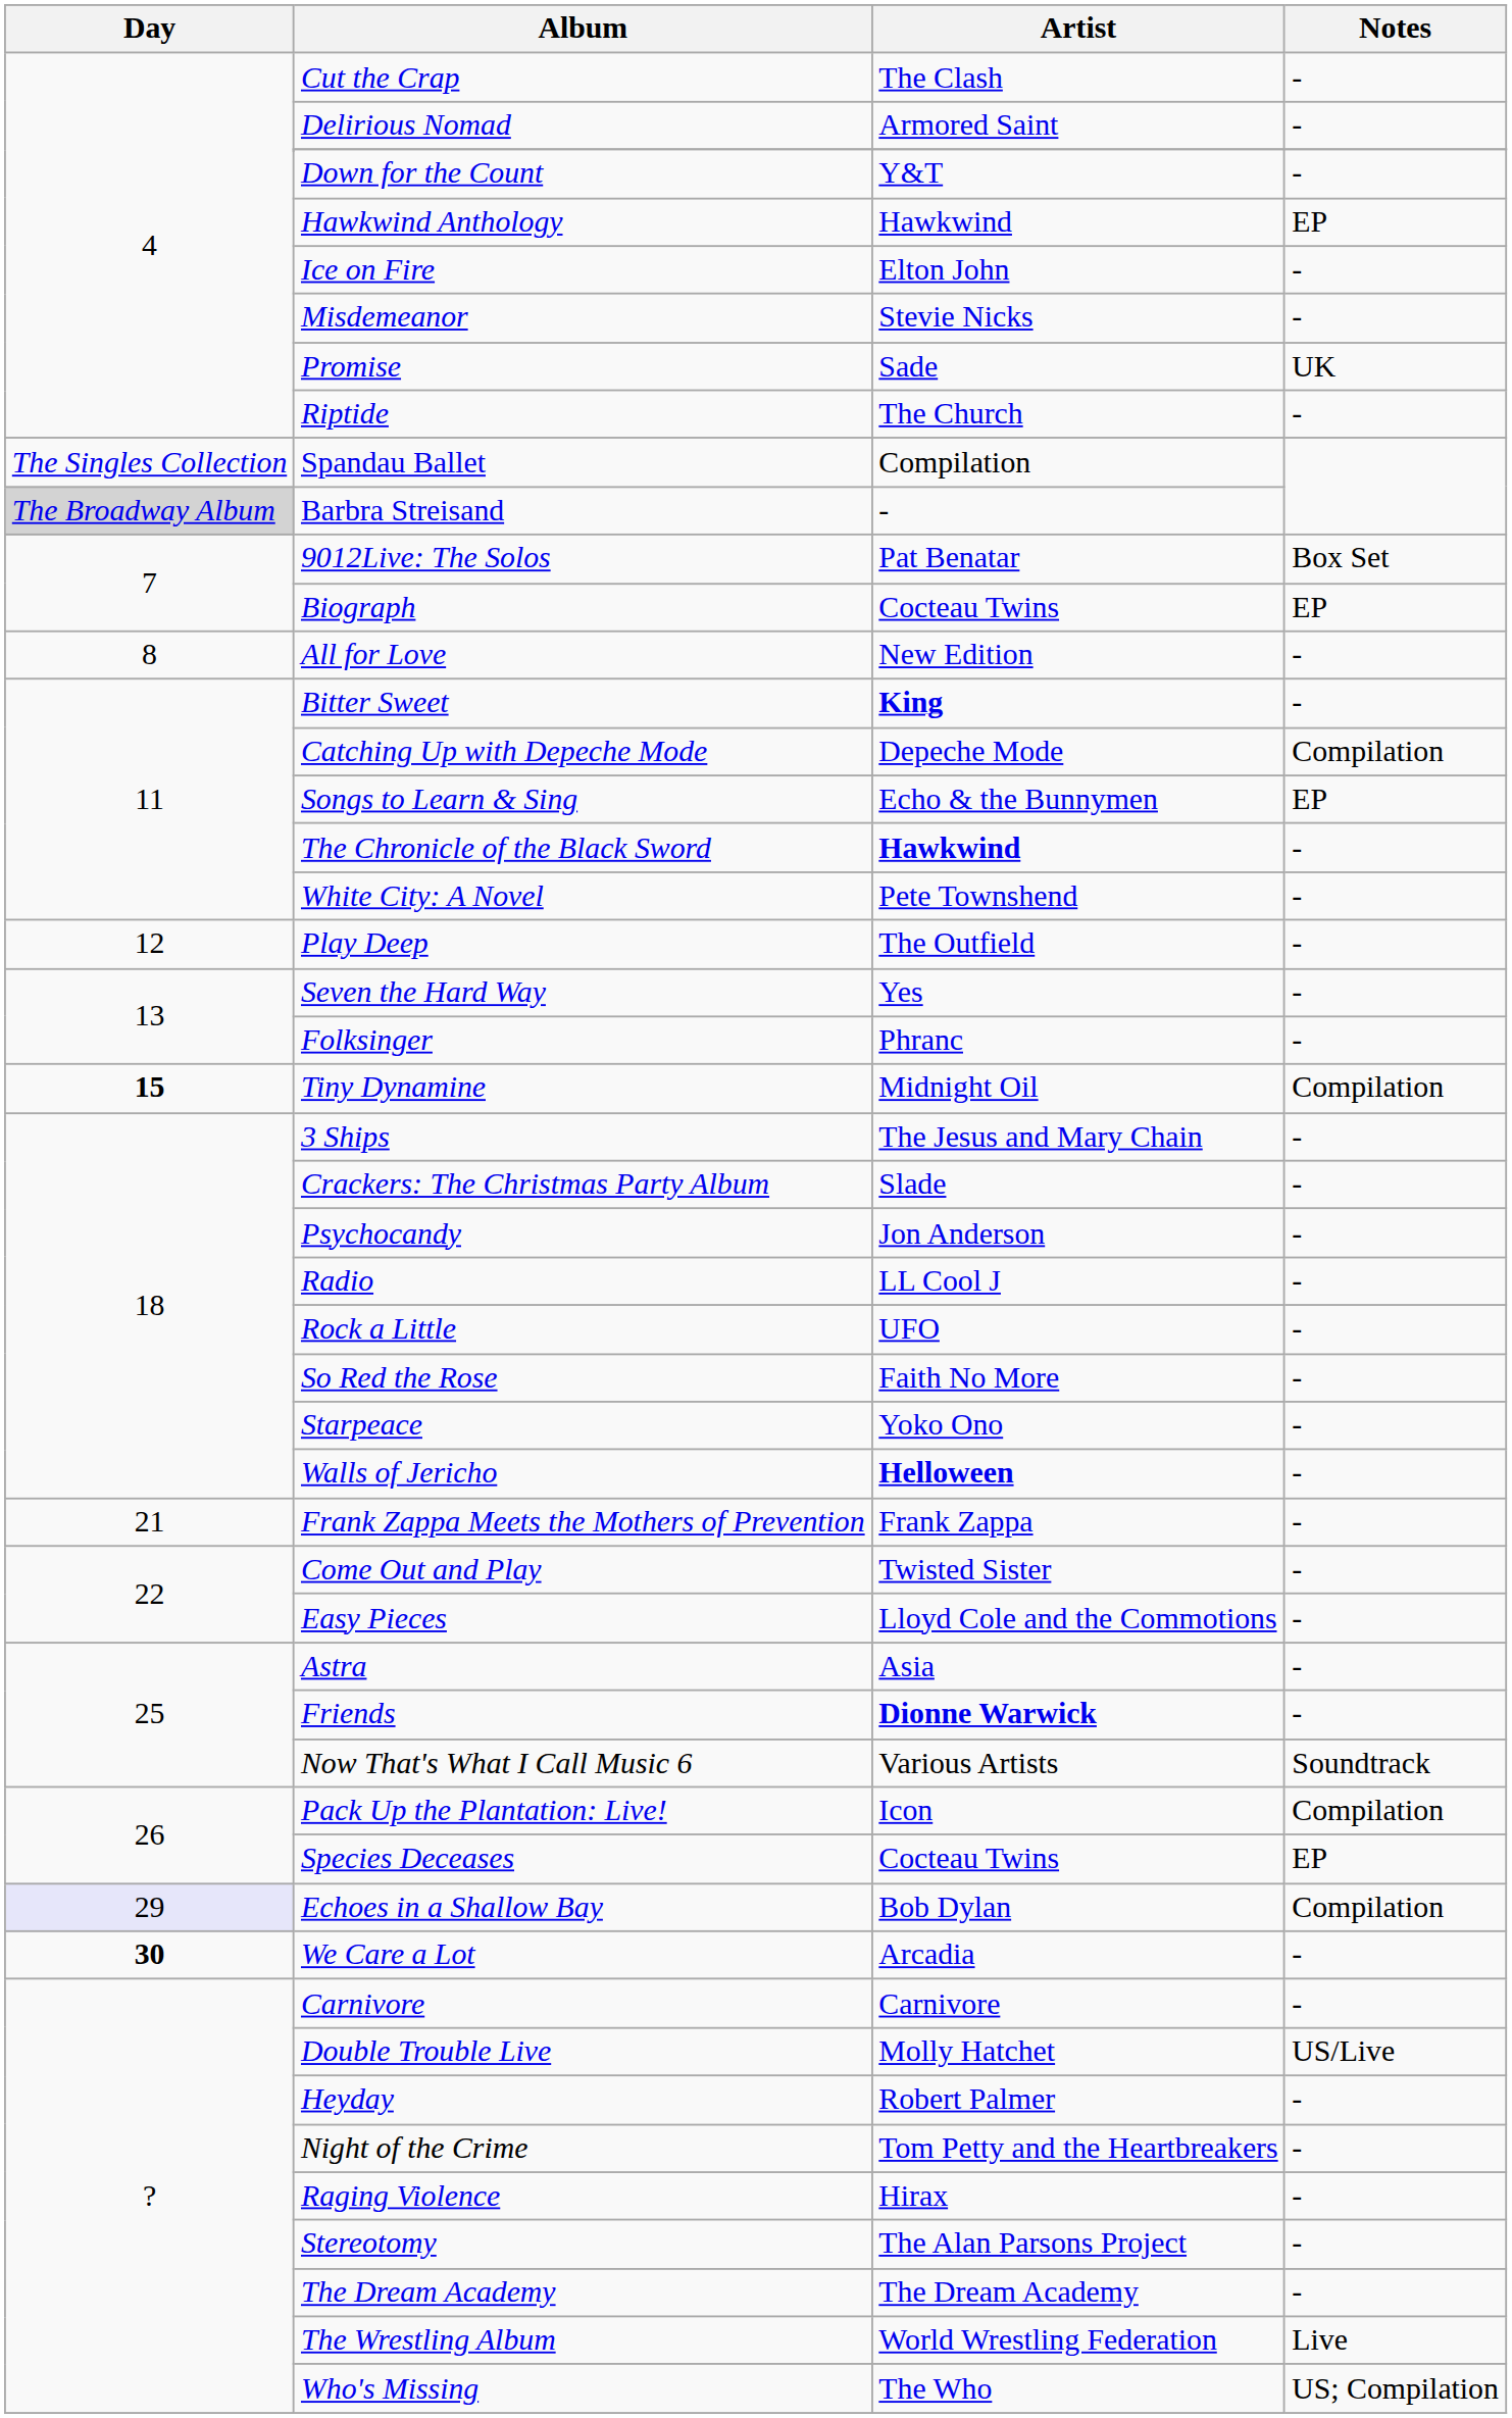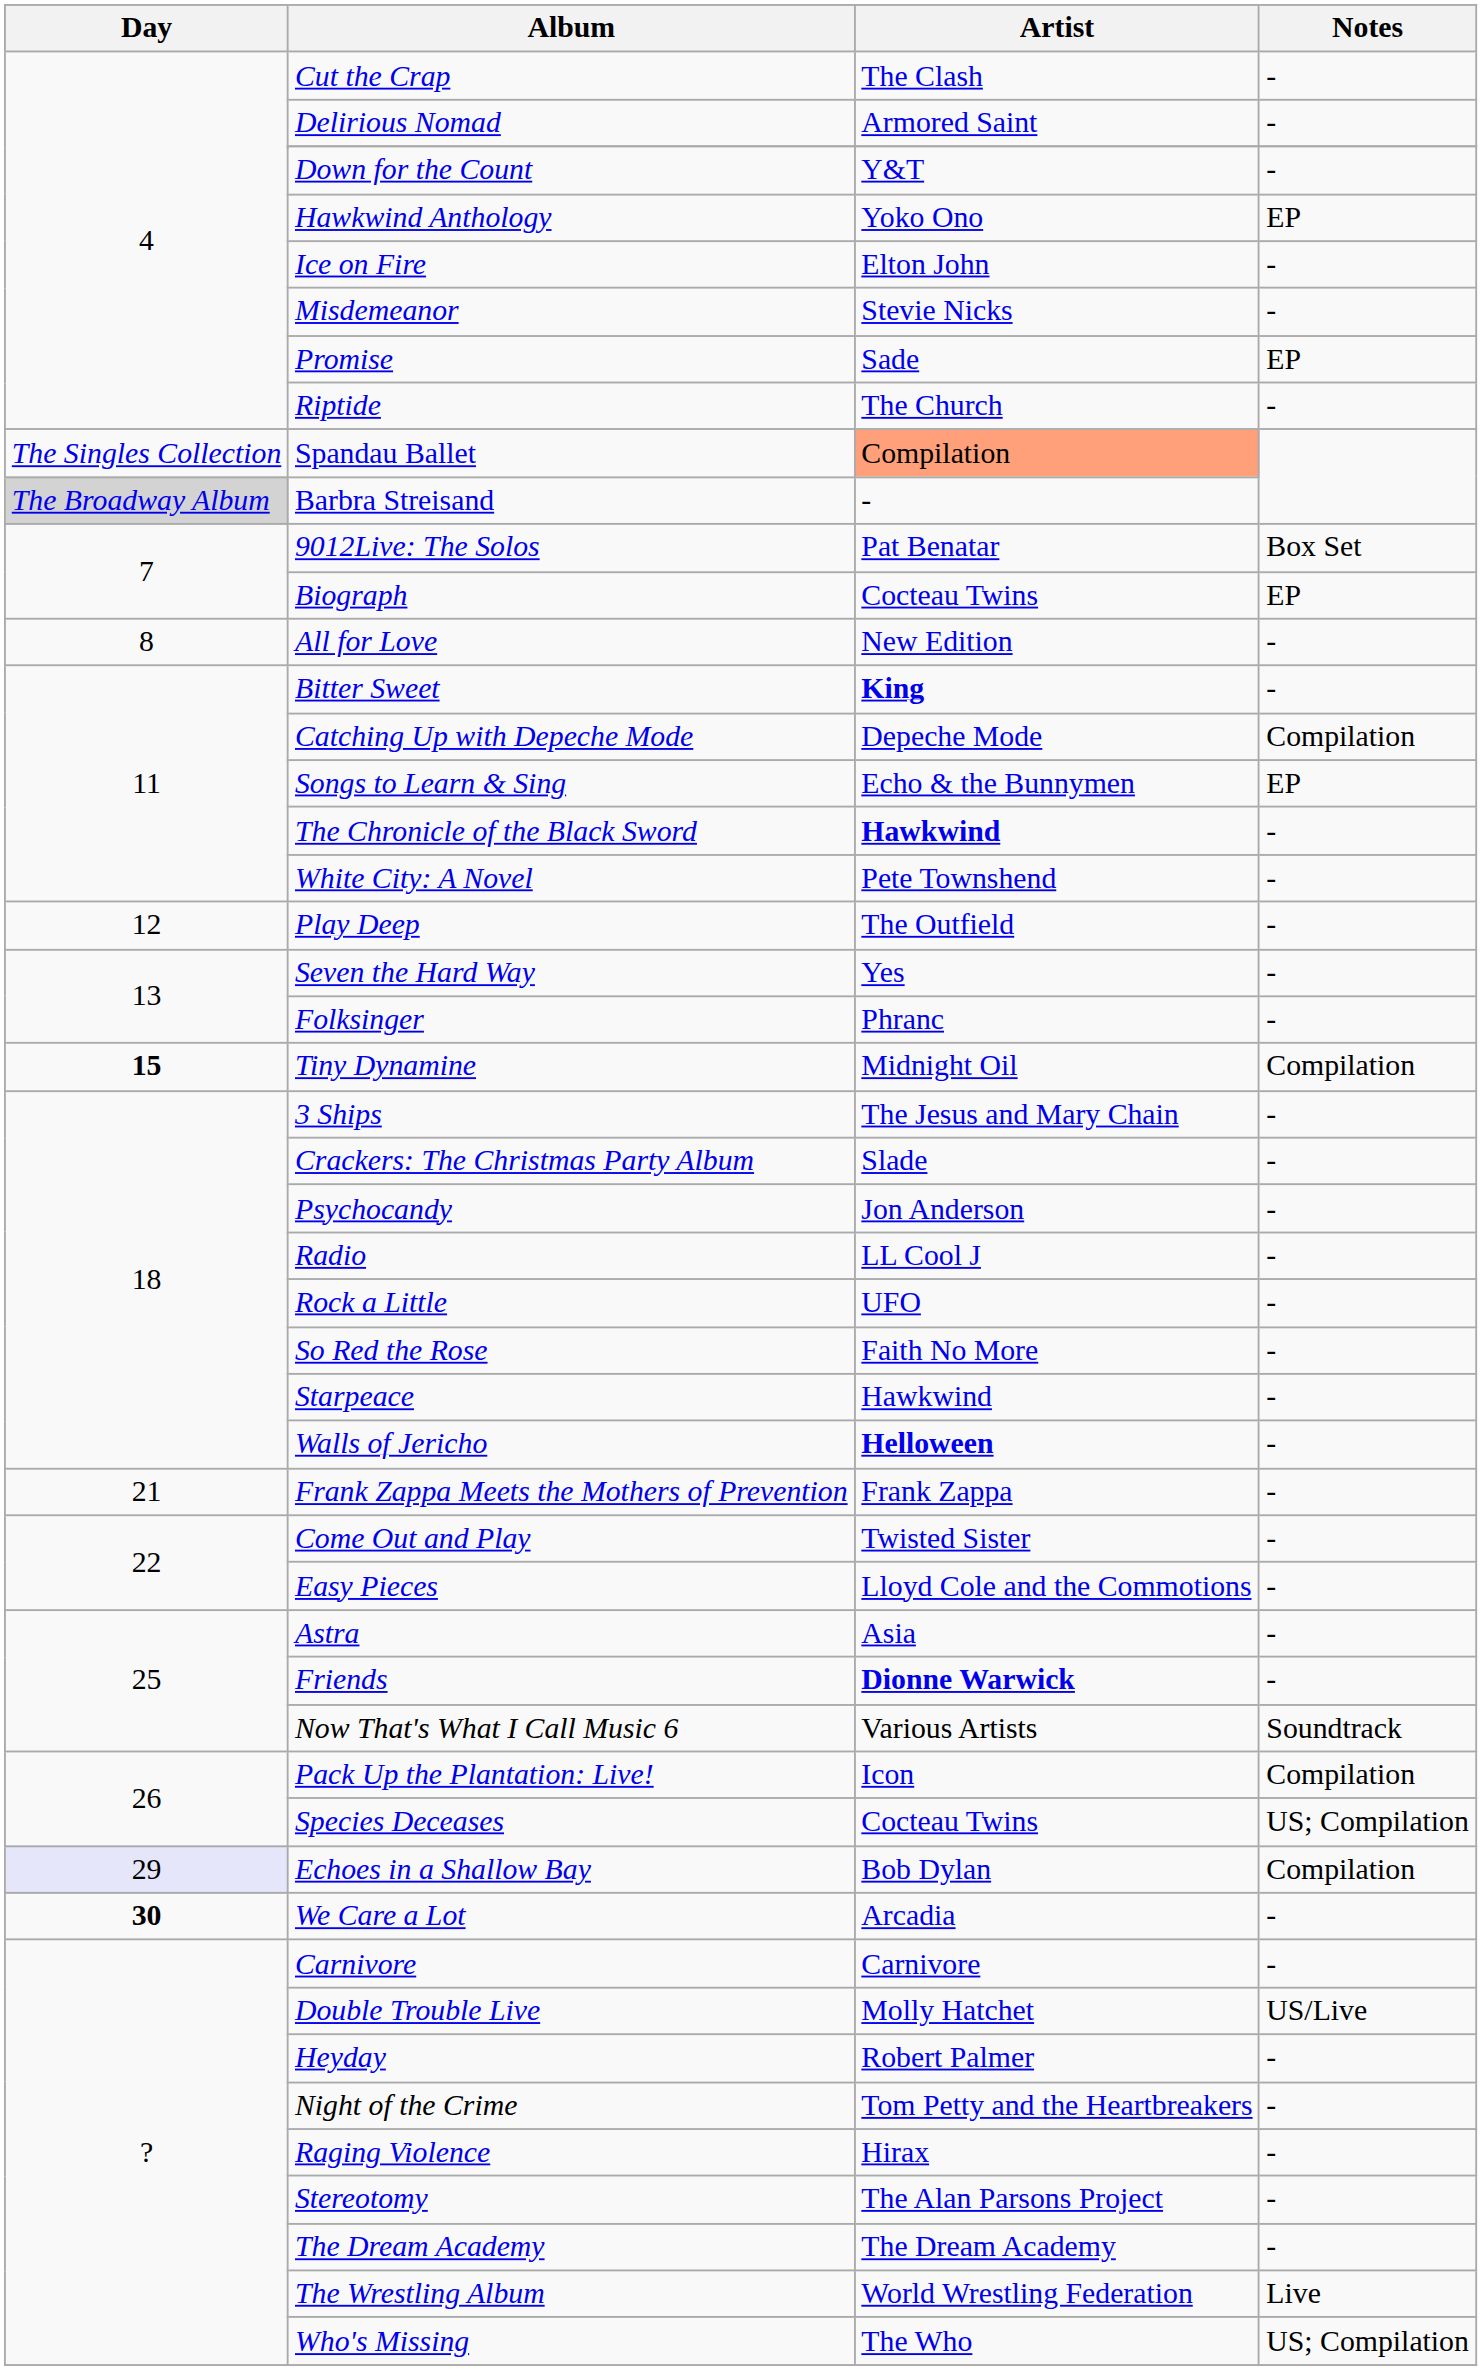Hawkwind Anthology | Artist: Hawkwind -> Yoko Ono
Promise | Notes: UK -> EP
Spandau Ballet | Artist: no background -> lightsalmon background
Starpeace | Artist: Yoko Ono -> Hawkwind
Species Deceases | Notes: EP -> US; Compilation
